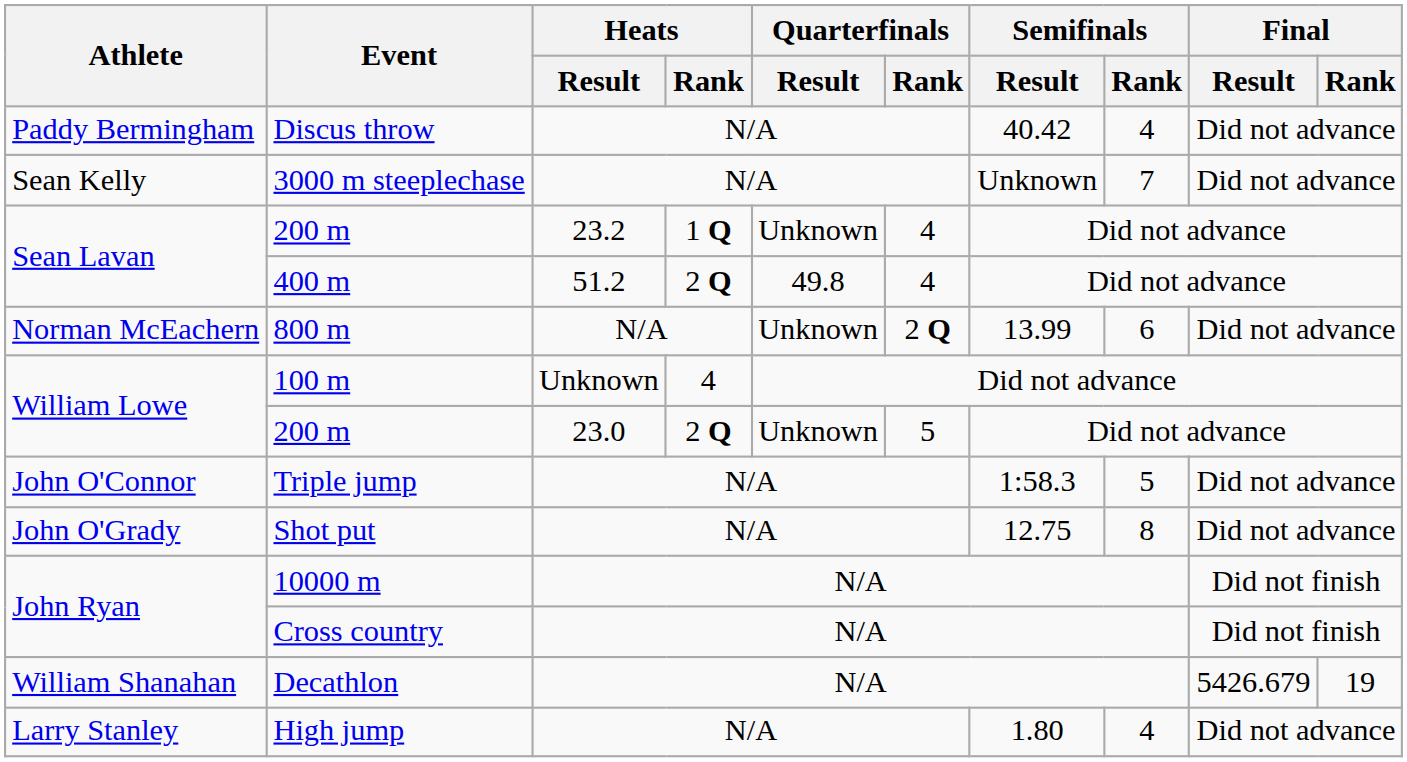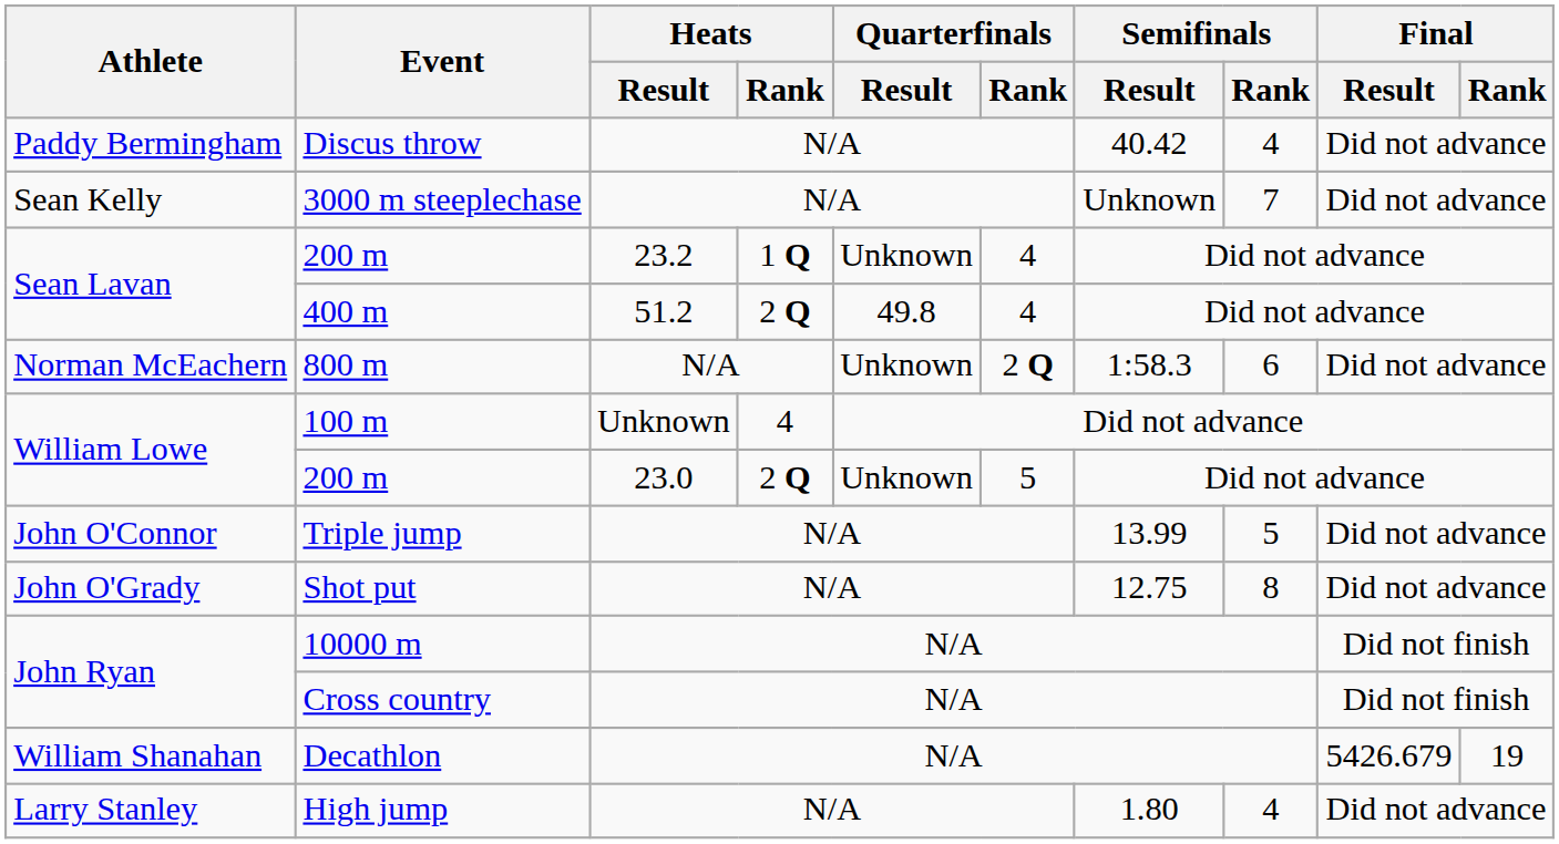800 m | Semifinals / Result: 13.99 -> 1:58.3
Triple jump | Semifinals / Result: 1:58.3 -> 13.99
